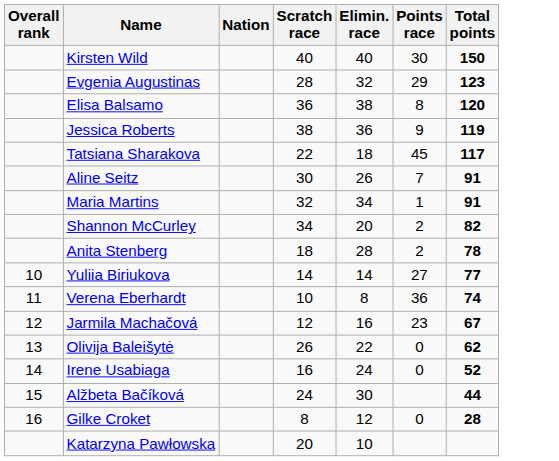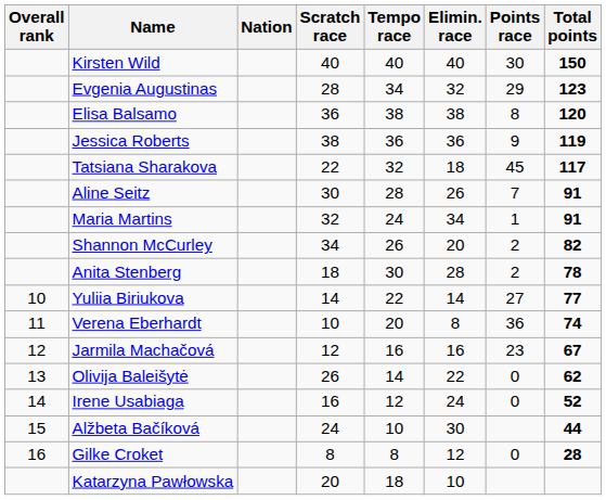+ column: Tempo race | 40 | 34 | 38 | 36 | 32 | 28 | 24 | 26 | 30 | 22 | 20 | 16 | 14 | 12 | 10 | 8 | 18
